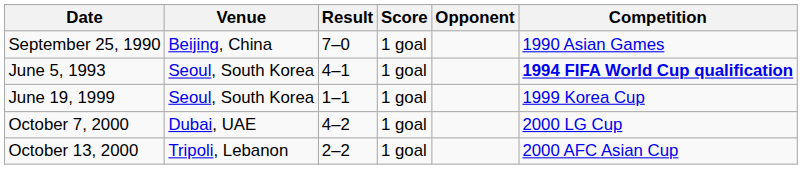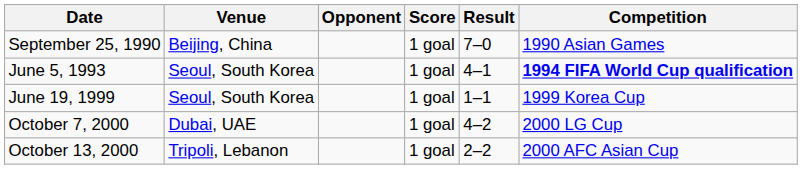columns swapped: Opponent <-> Result
